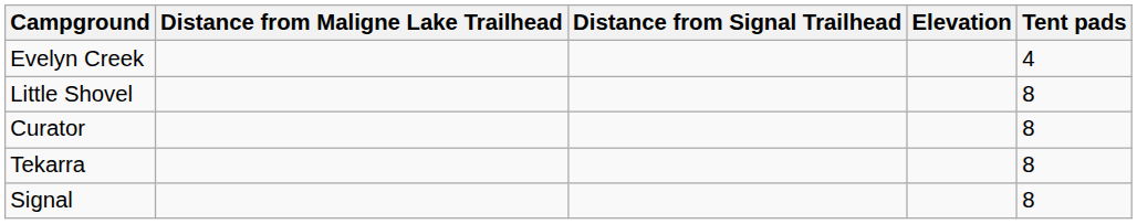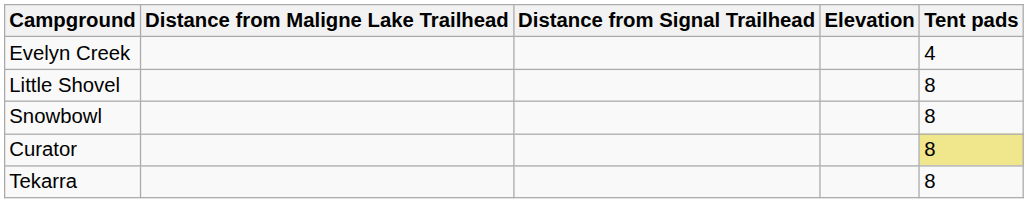+ row: Snowbowl | 8
Curator | Tent pads: no background -> khaki background
- row: Signal | 8
